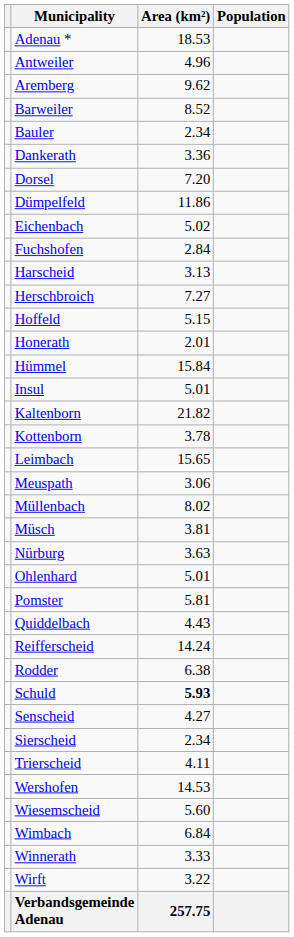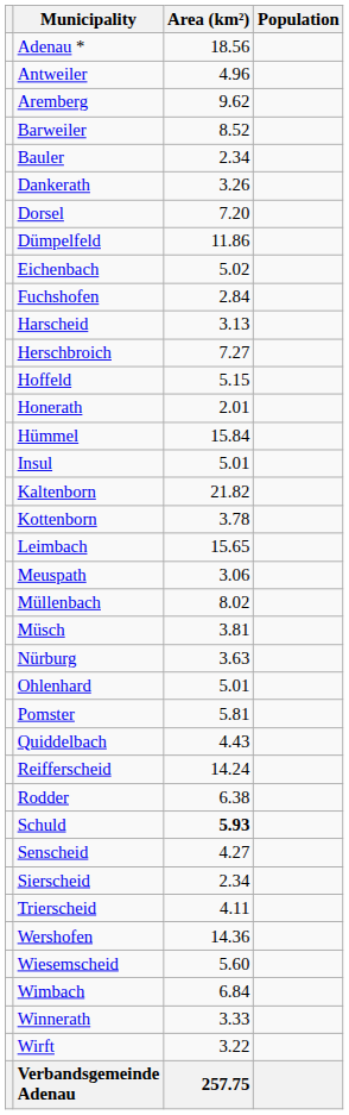Adenau * | Area (km²): 18.53 -> 18.56
Dankerath | Area (km²): 3.36 -> 3.26
Wershofen | Area (km²): 14.53 -> 14.36
